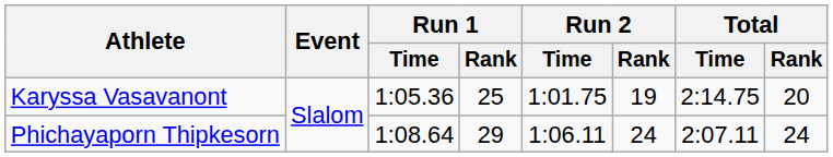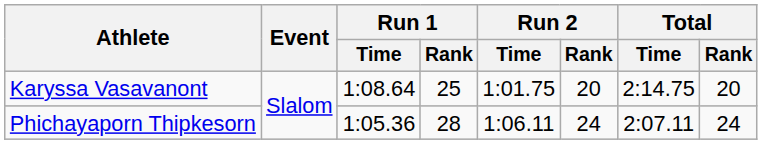Karyssa Vasavanont | Run 1 / Time: 1:05.36 -> 1:08.64
Karyssa Vasavanont | Run 2 / Rank: 19 -> 20
Phichayaporn Thipkesorn | Run 1 / Time: 1:08.64 -> 1:05.36
Phichayaporn Thipkesorn | Run 1 / Rank: 29 -> 28
